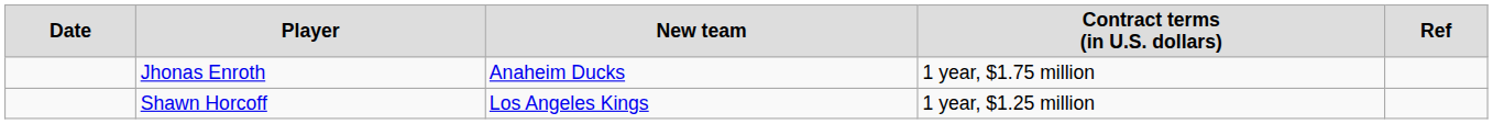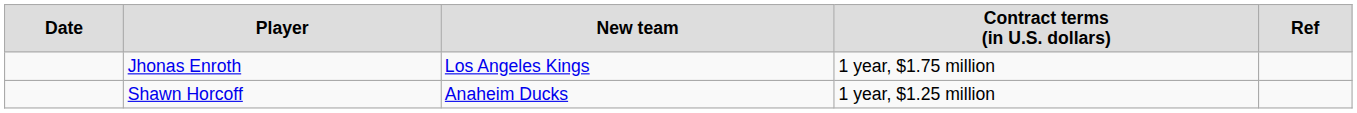Jhonas Enroth | column 3: Anaheim Ducks -> Los Angeles Kings
Shawn Horcoff | column 3: Los Angeles Kings -> Anaheim Ducks
